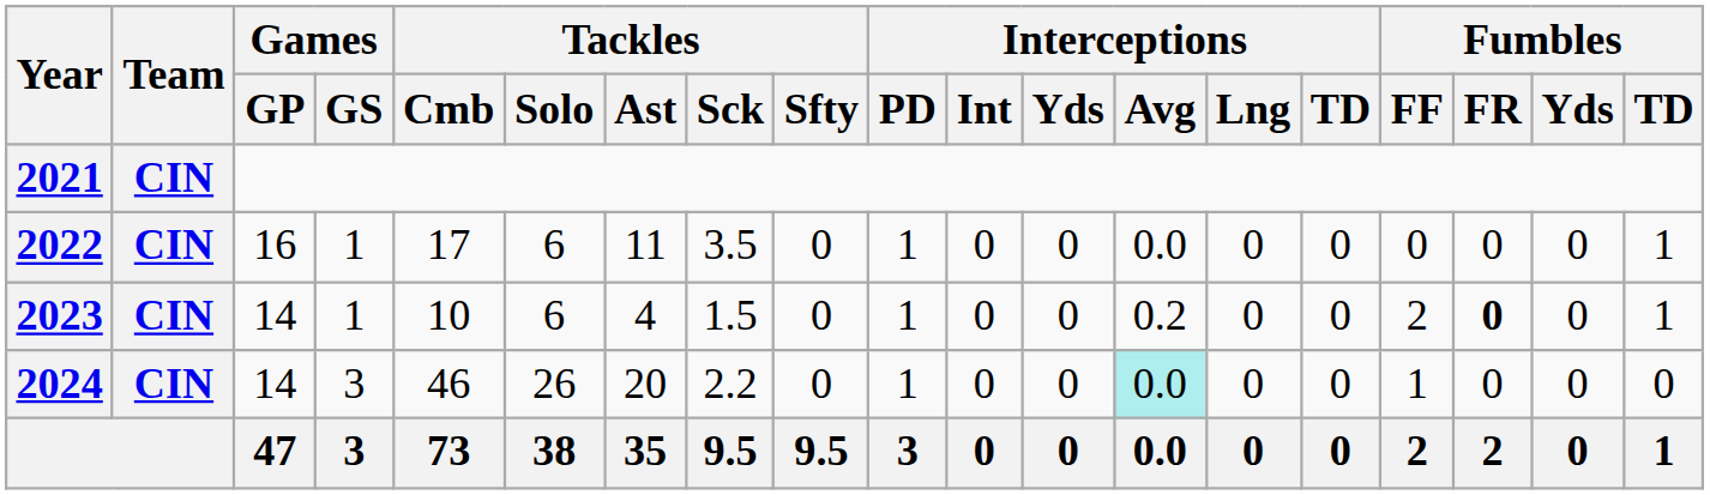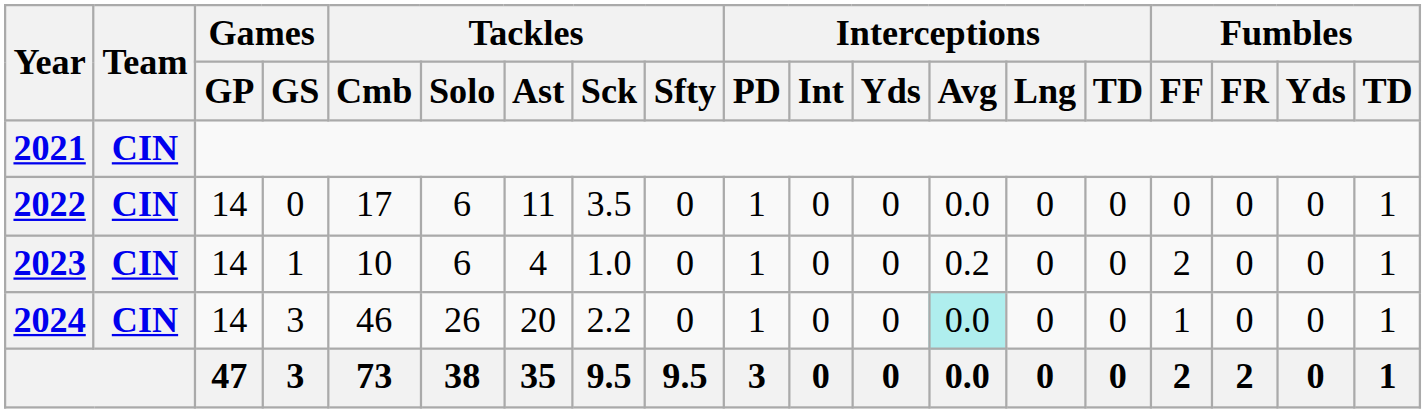2022 | Games / GP: 16 -> 14
2022 | Games / GS: 1 -> 0
2023 | Tackles / Sck: 1.5 -> 1.0
2023 | Fumbles / FR: bold -> normal
2024 | Fumbles / TD: 0 -> 1
